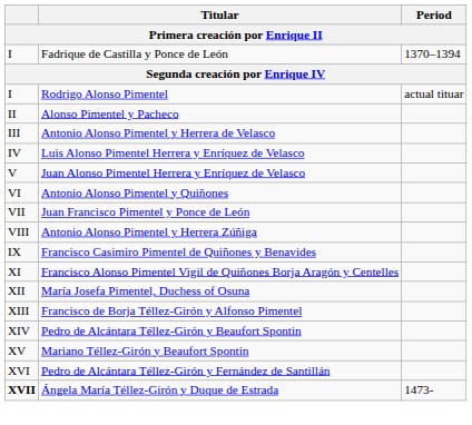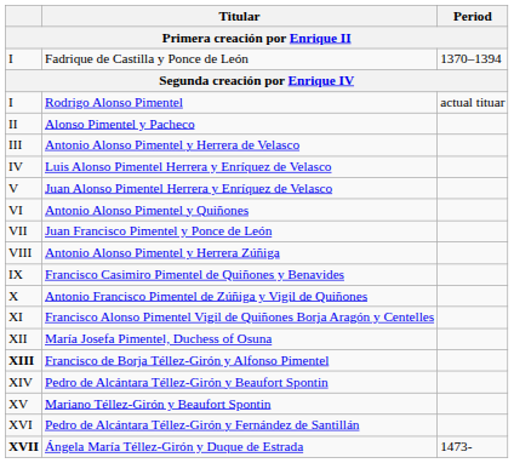+ row: X | Antonio Francisco Pimentel de Zúñiga y Vigil de Quiñones
Francisco de Borja Téllez-Girón y Alfonso Pimentel | column 1: normal -> bold
